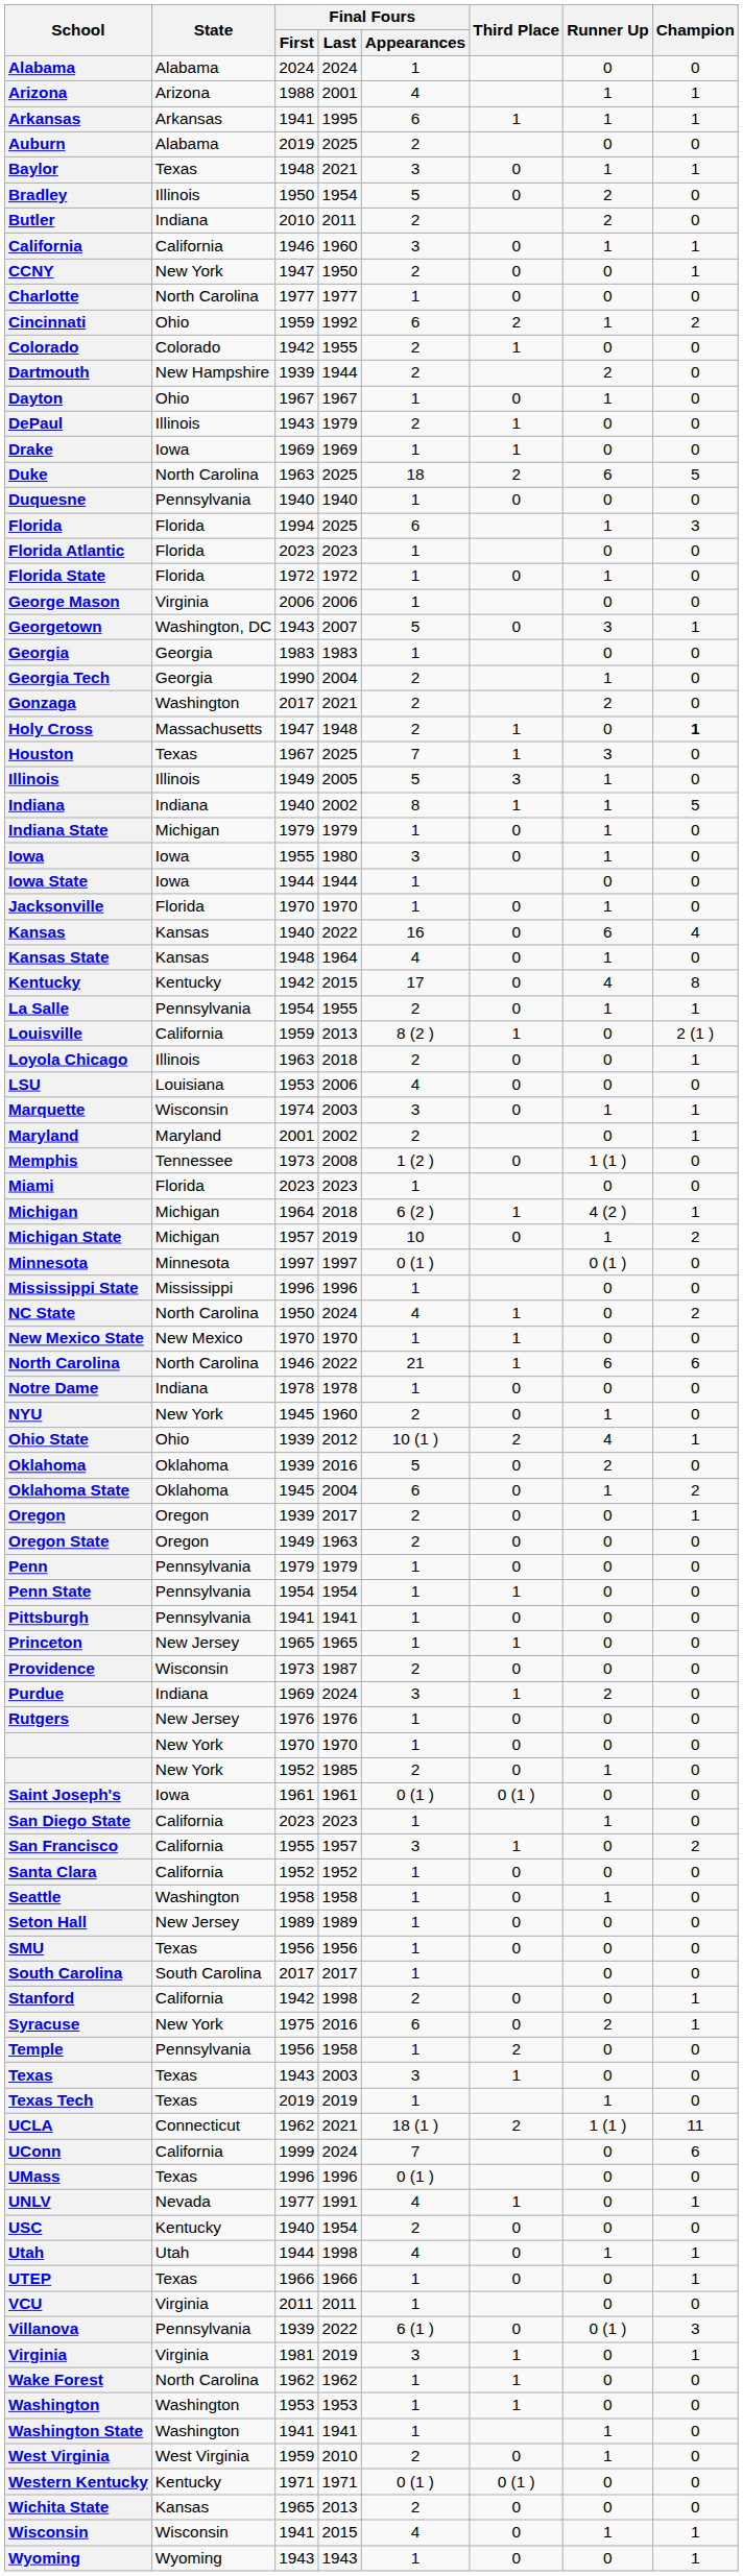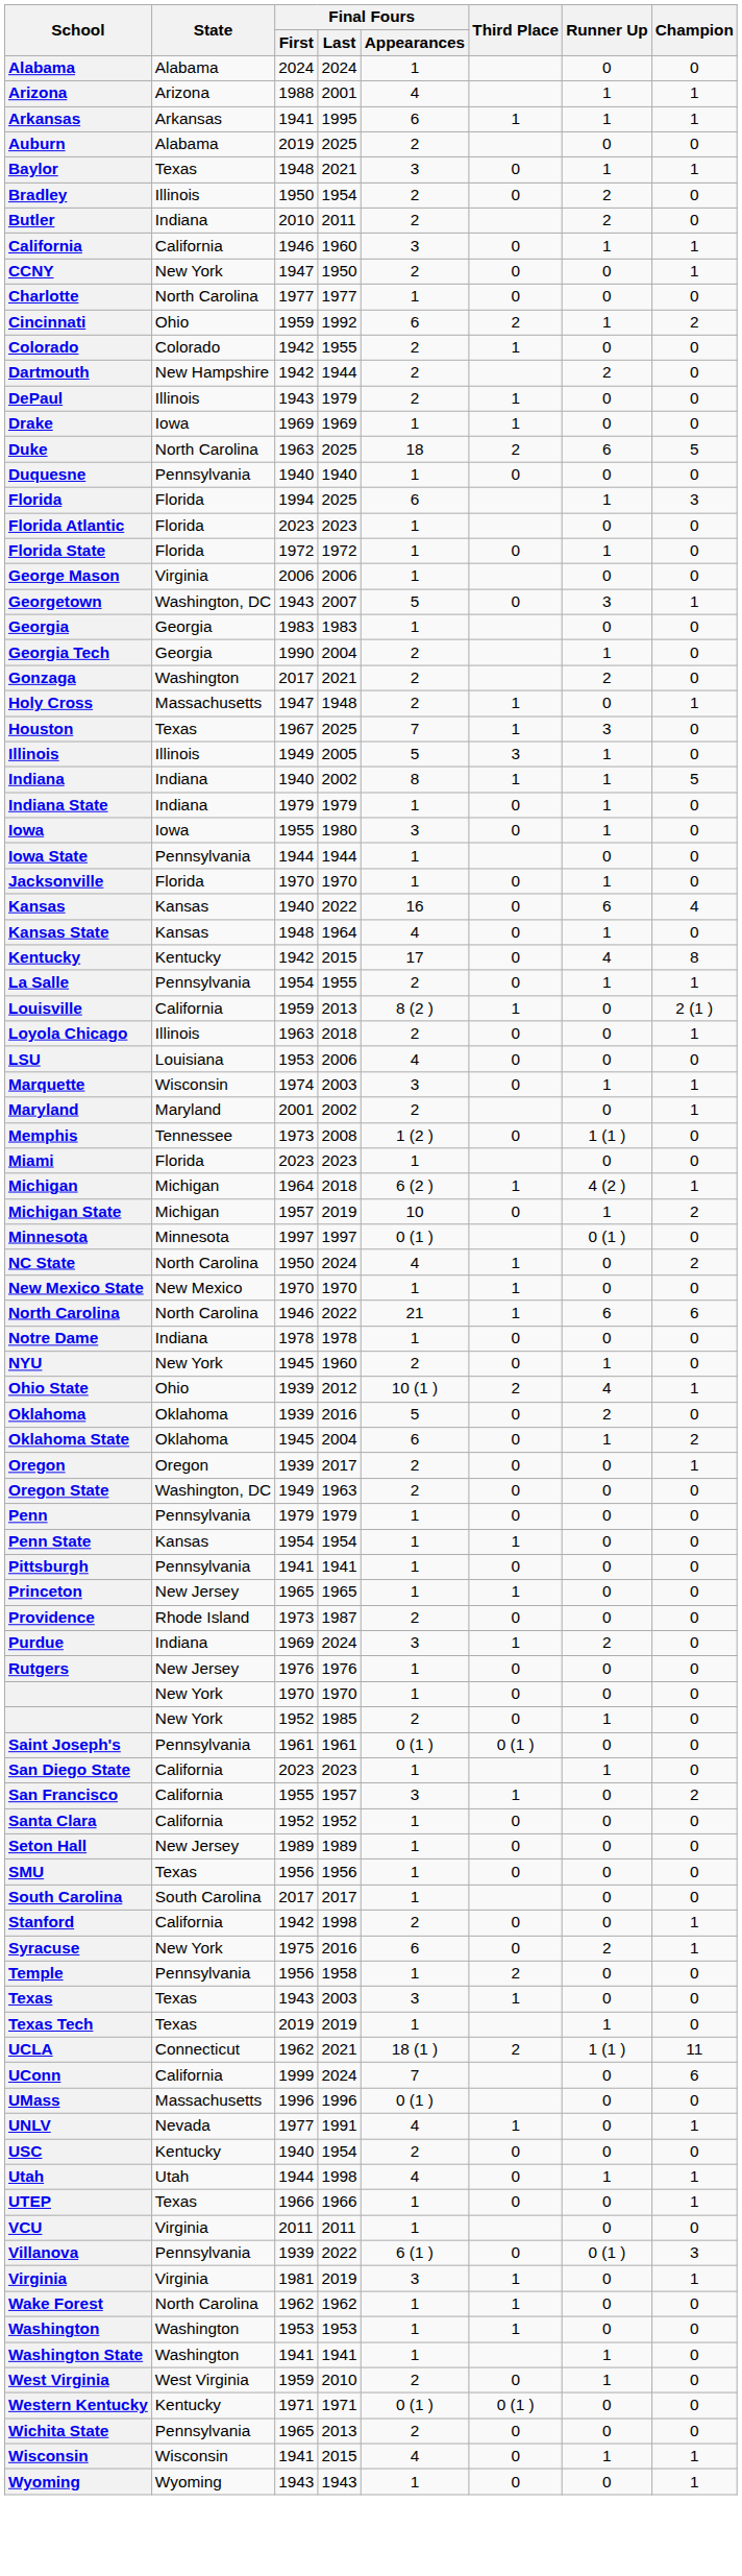Bradley | Final Fours / Appearances: 5 -> 2
Dartmouth | Final Fours / First: 1939 -> 1942
- row: Dayton | Ohio | 1967 | 1967 | 1 | 0 | 1 | 0
Holy Cross | Champion: bold -> normal
Indiana State | State: Michigan -> Indiana
Iowa State | State: Iowa -> Pennsylvania
- row: Mississippi State | Mississippi | 1996 | 1996 | 1 | 0 | 0
Oregon State | State: Oregon -> Washington, DC
Penn State | State: Pennsylvania -> Kansas
Providence | State: Wisconsin -> Rhode Island
Saint Joseph's | State: Iowa -> Pennsylvania
- row: Seattle | Washington | 1958 | 1958 | 1 | 0 | 1 | 0
UMass | State: Texas -> Massachusetts
Wichita State | State: Kansas -> Pennsylvania
